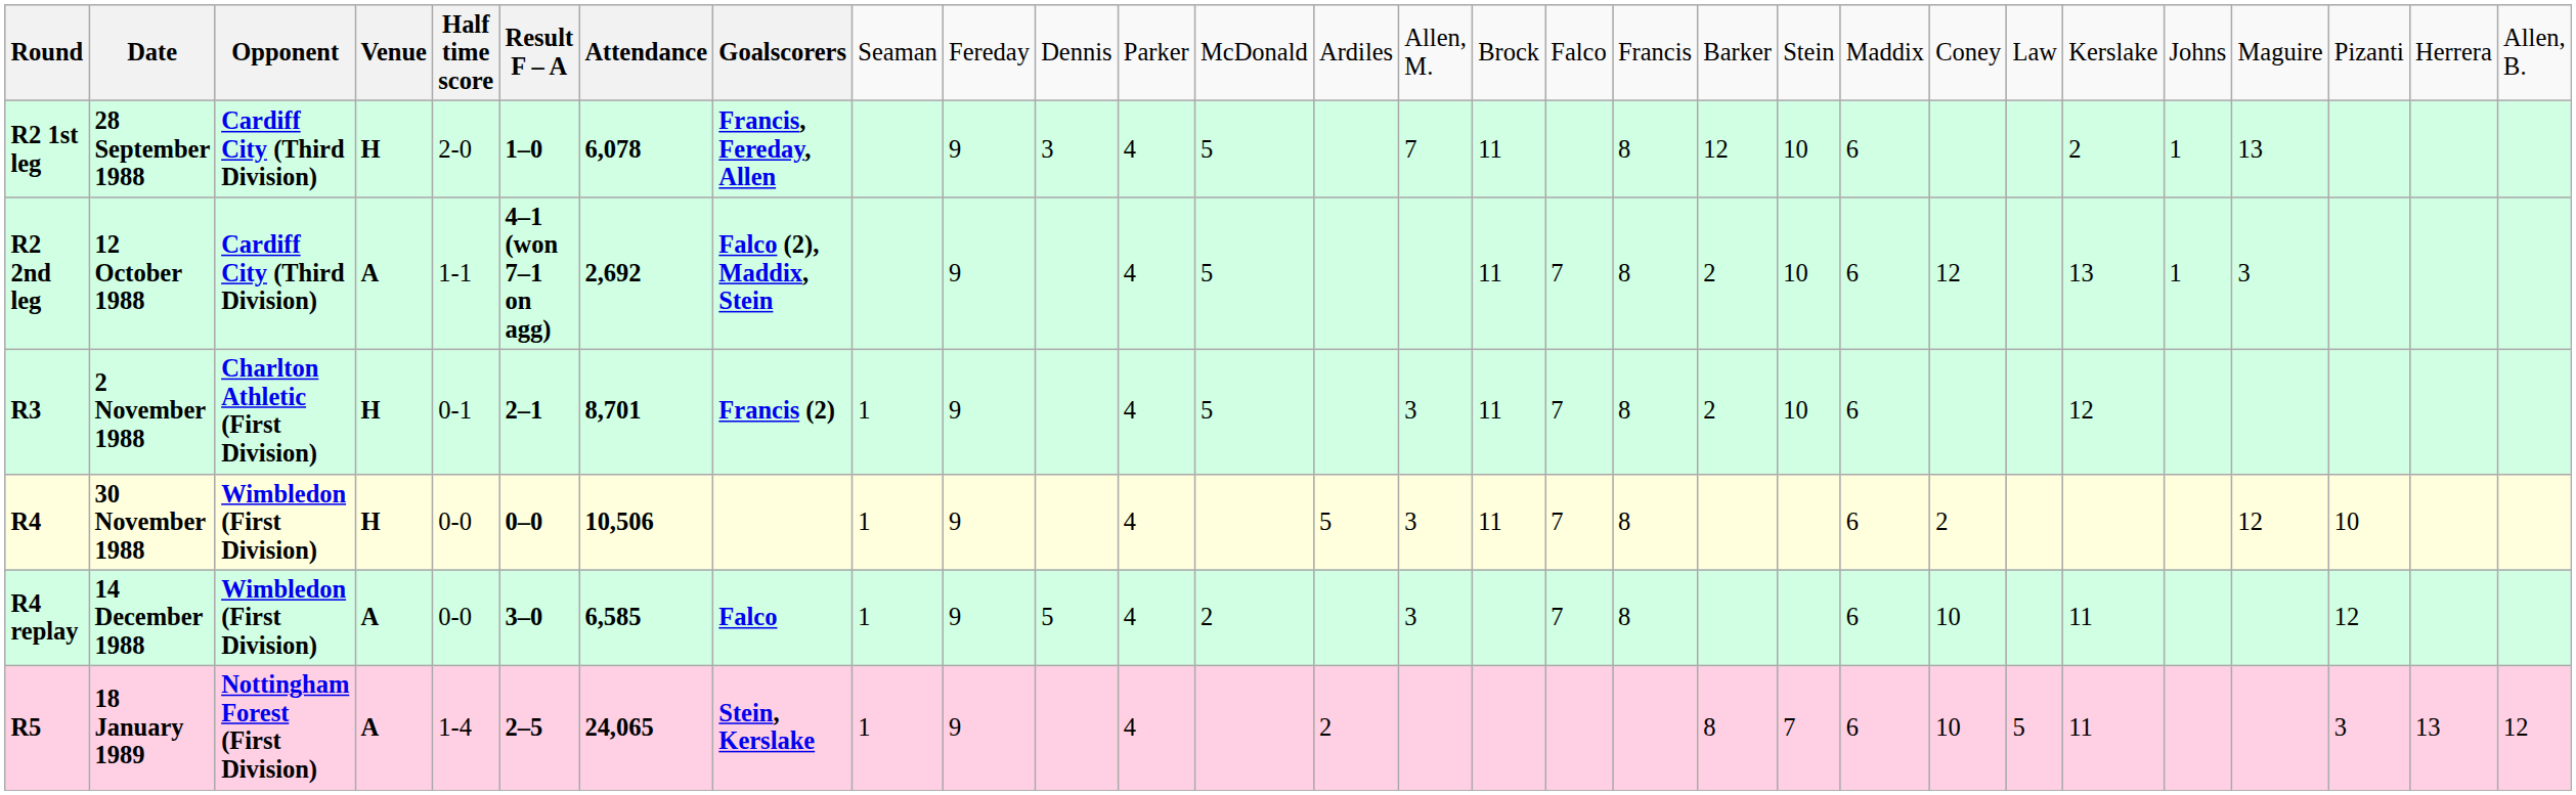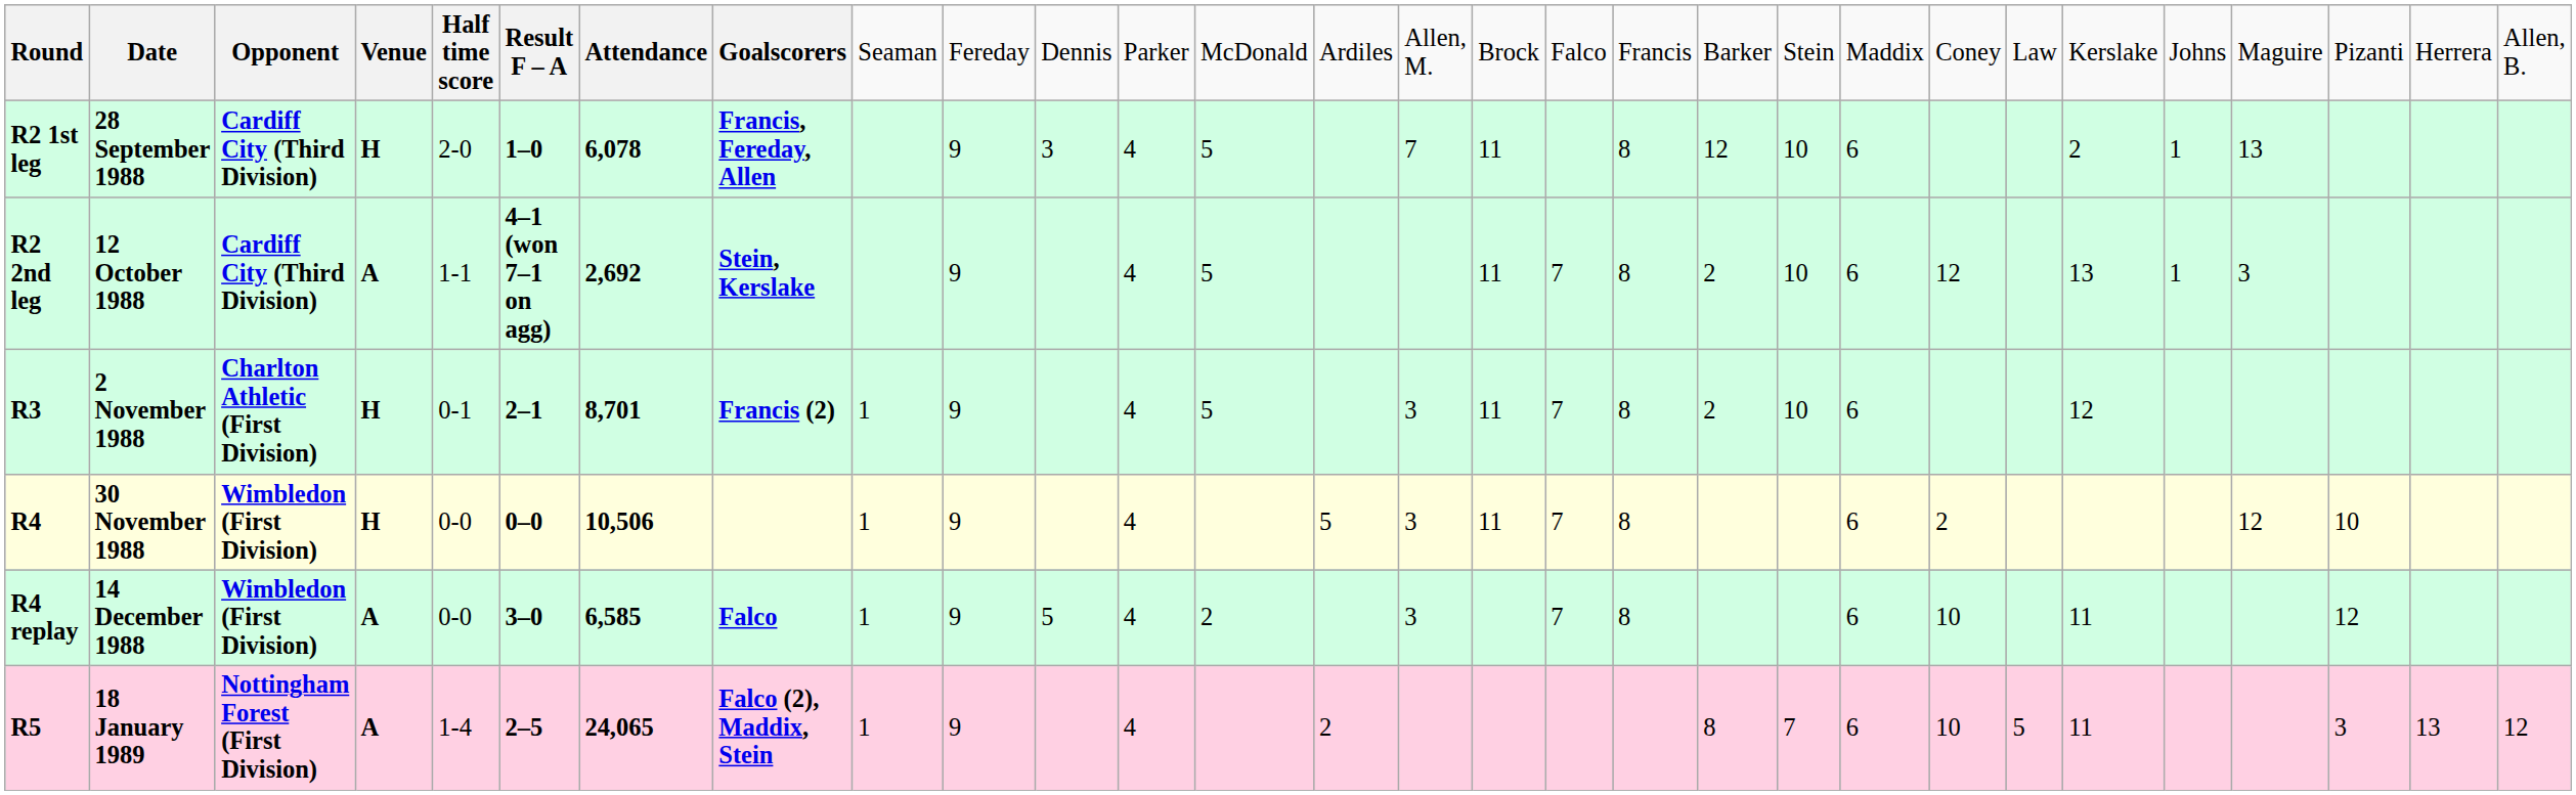R2 2nd leg | column 8: Falco (2), Maddix, Stein -> Stein, Kerslake
R5 | column 8: Stein, Kerslake -> Falco (2), Maddix, Stein
